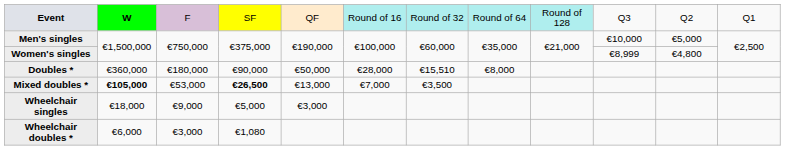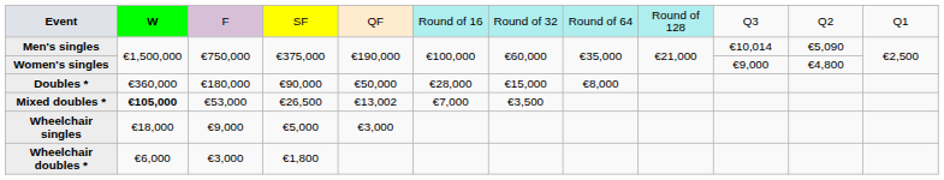Men's singles | column 10: €10,000 -> €10,014
Men's singles | column 11: €5,000 -> €5,090
Women's singles | column 10: €8,999 -> €9,000
Doubles * | column 7: €15,510 -> €15,000
Mixed doubles * | column 4: bold -> normal
Mixed doubles * | column 5: €13,000 -> €13,002
Wheelchair doubles * | column 4: €1,080 -> €1,800
